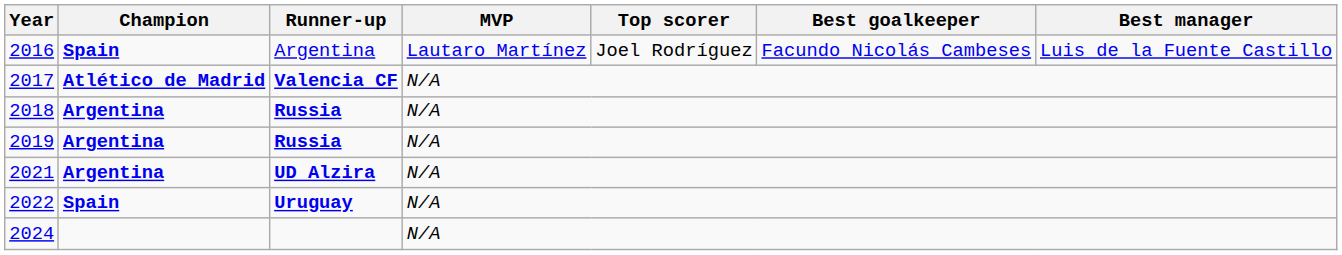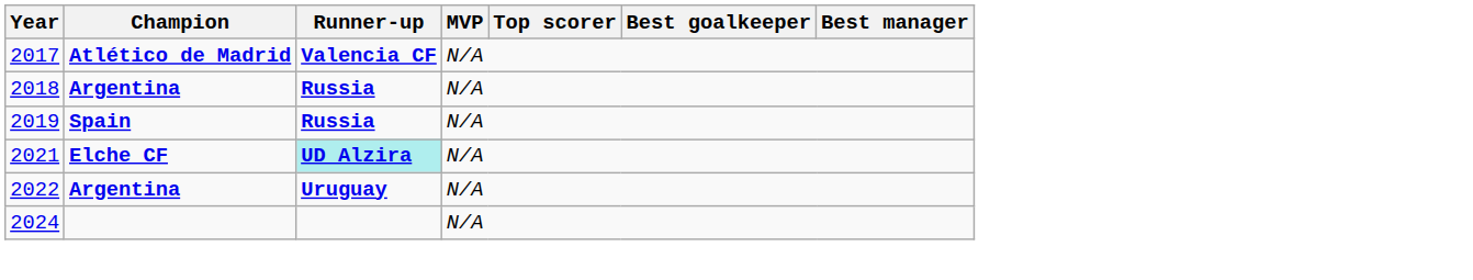- row: 2016 | Spain | Argentina | Lautaro Martínez | Joel Rodríguez | Facundo Nicolás Cambeses | Luis de la Fuente Castillo
2019 | Champion: Argentina -> Spain
2021 | Champion: Argentina -> Elche CF
2021 | Runner-up: no background -> paleturquoise background
2022 | Champion: Spain -> Argentina
